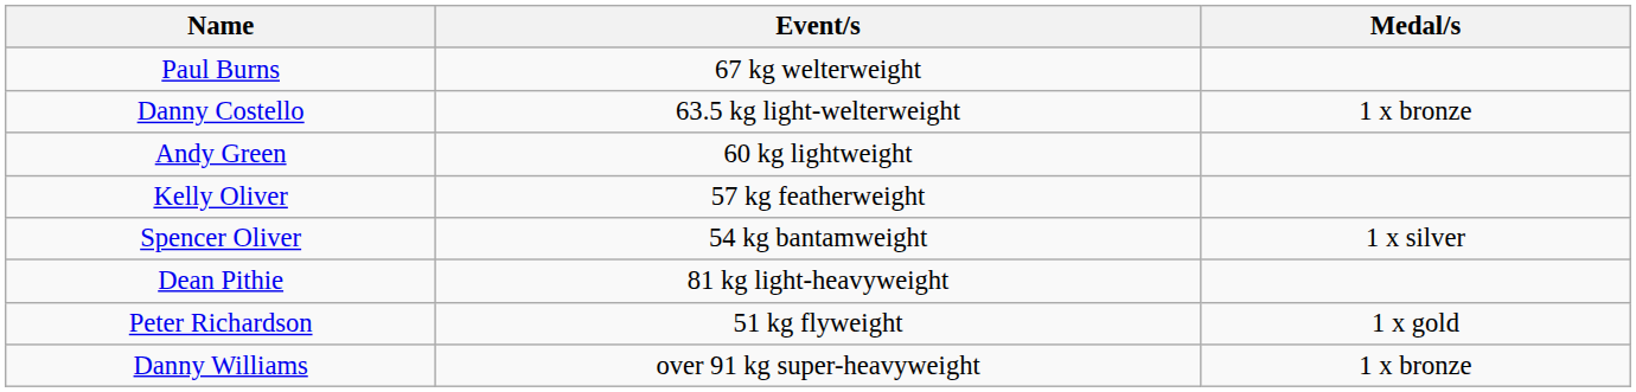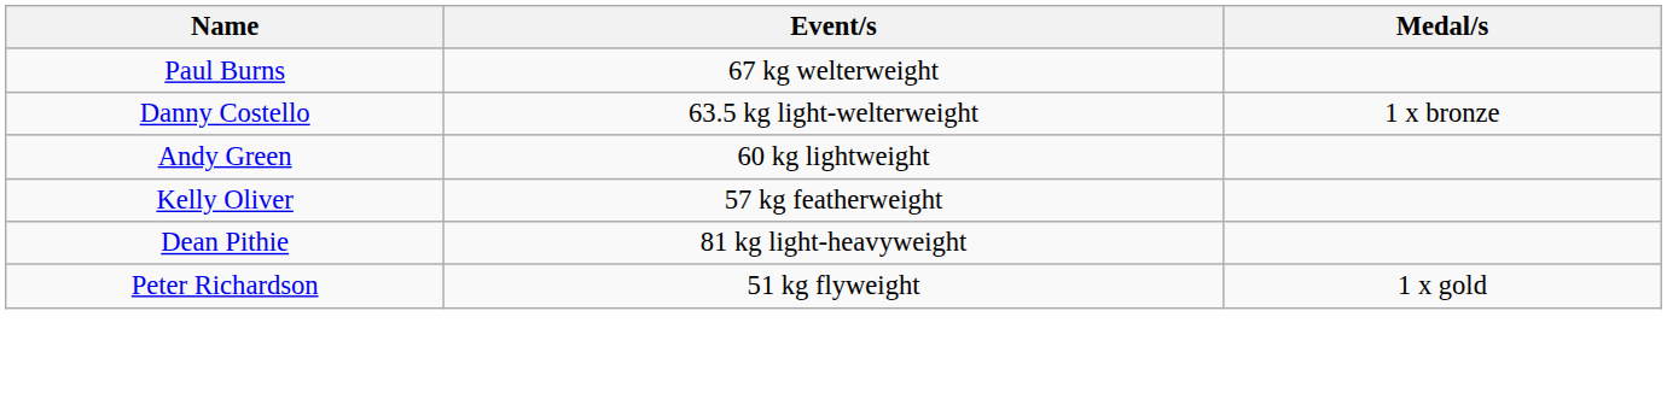- row: Spencer Oliver | 54 kg bantamweight | 1 x silver
- row: Danny Williams | over 91 kg super-heavyweight | 1 x bronze
